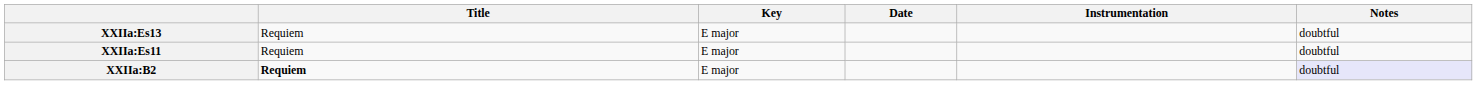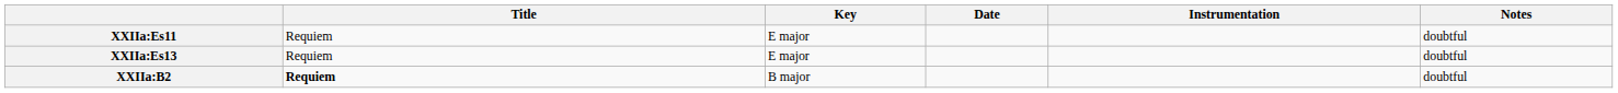rows swapped: XXIIa:Es11 <-> XXIIa:Es13
XXIIa:B2 | Key: E major -> B major
XXIIa:B2 | Notes: lavender background -> no background
